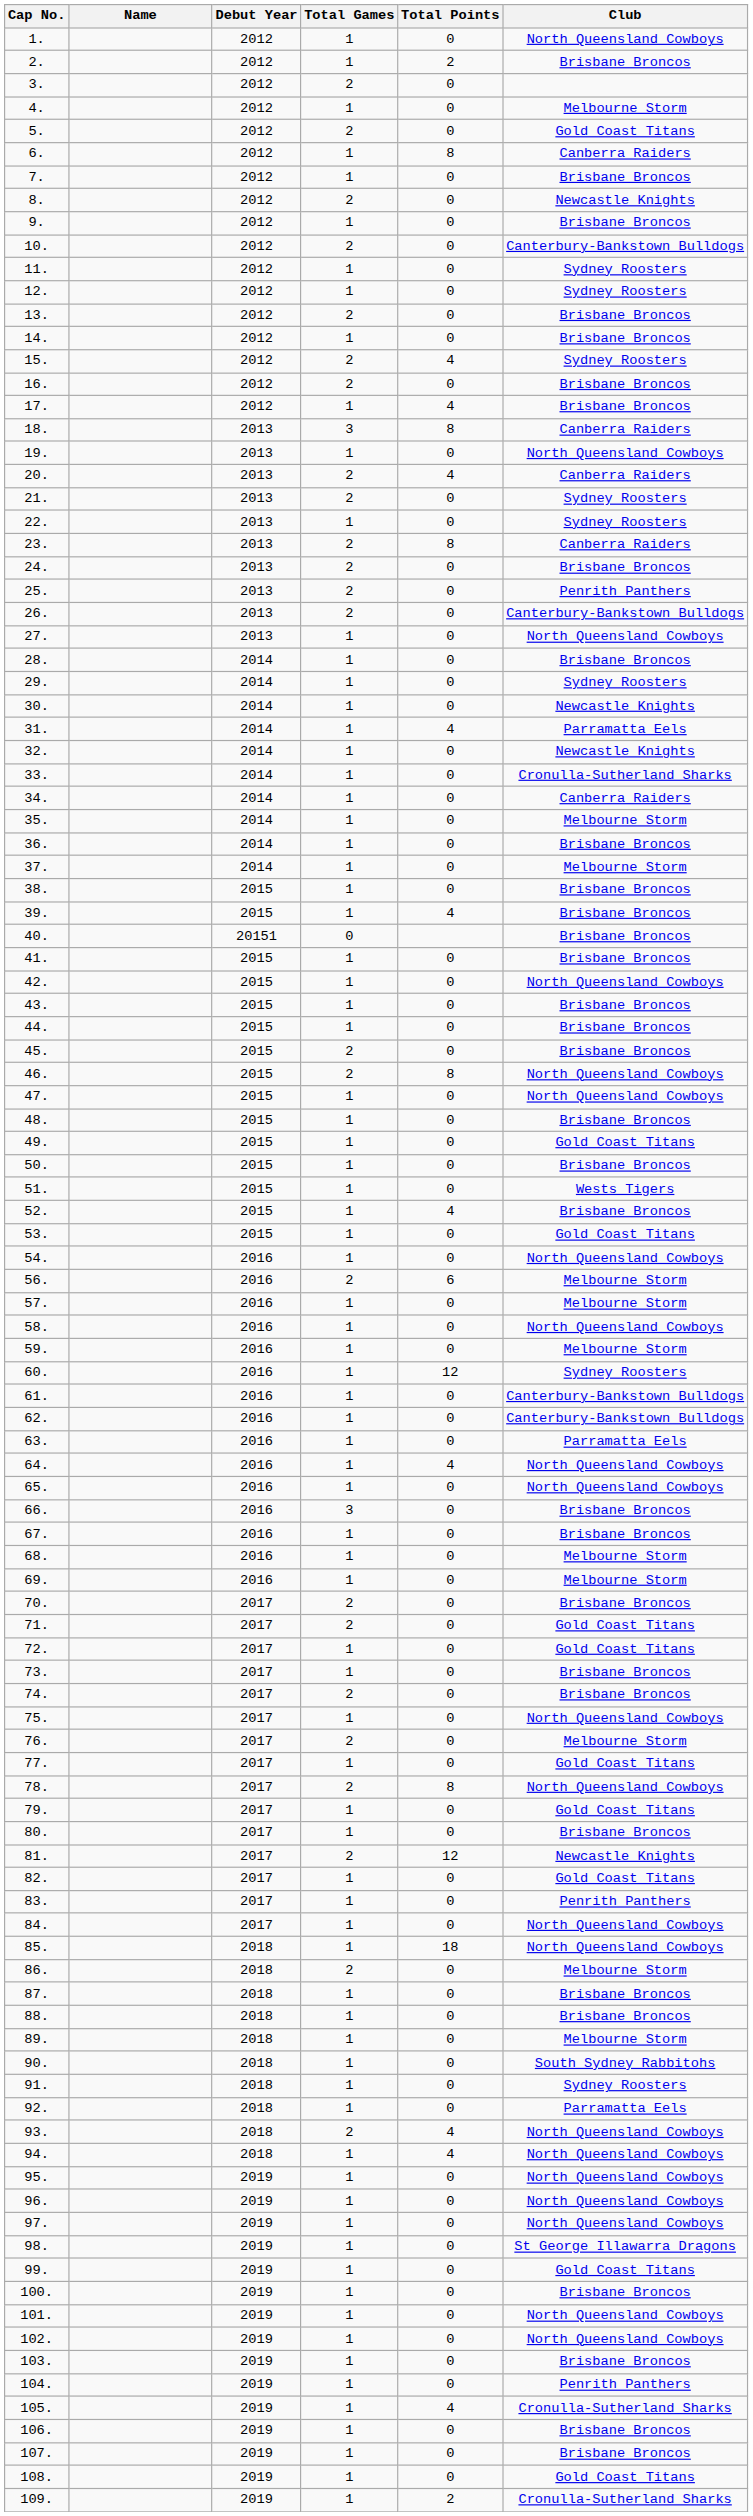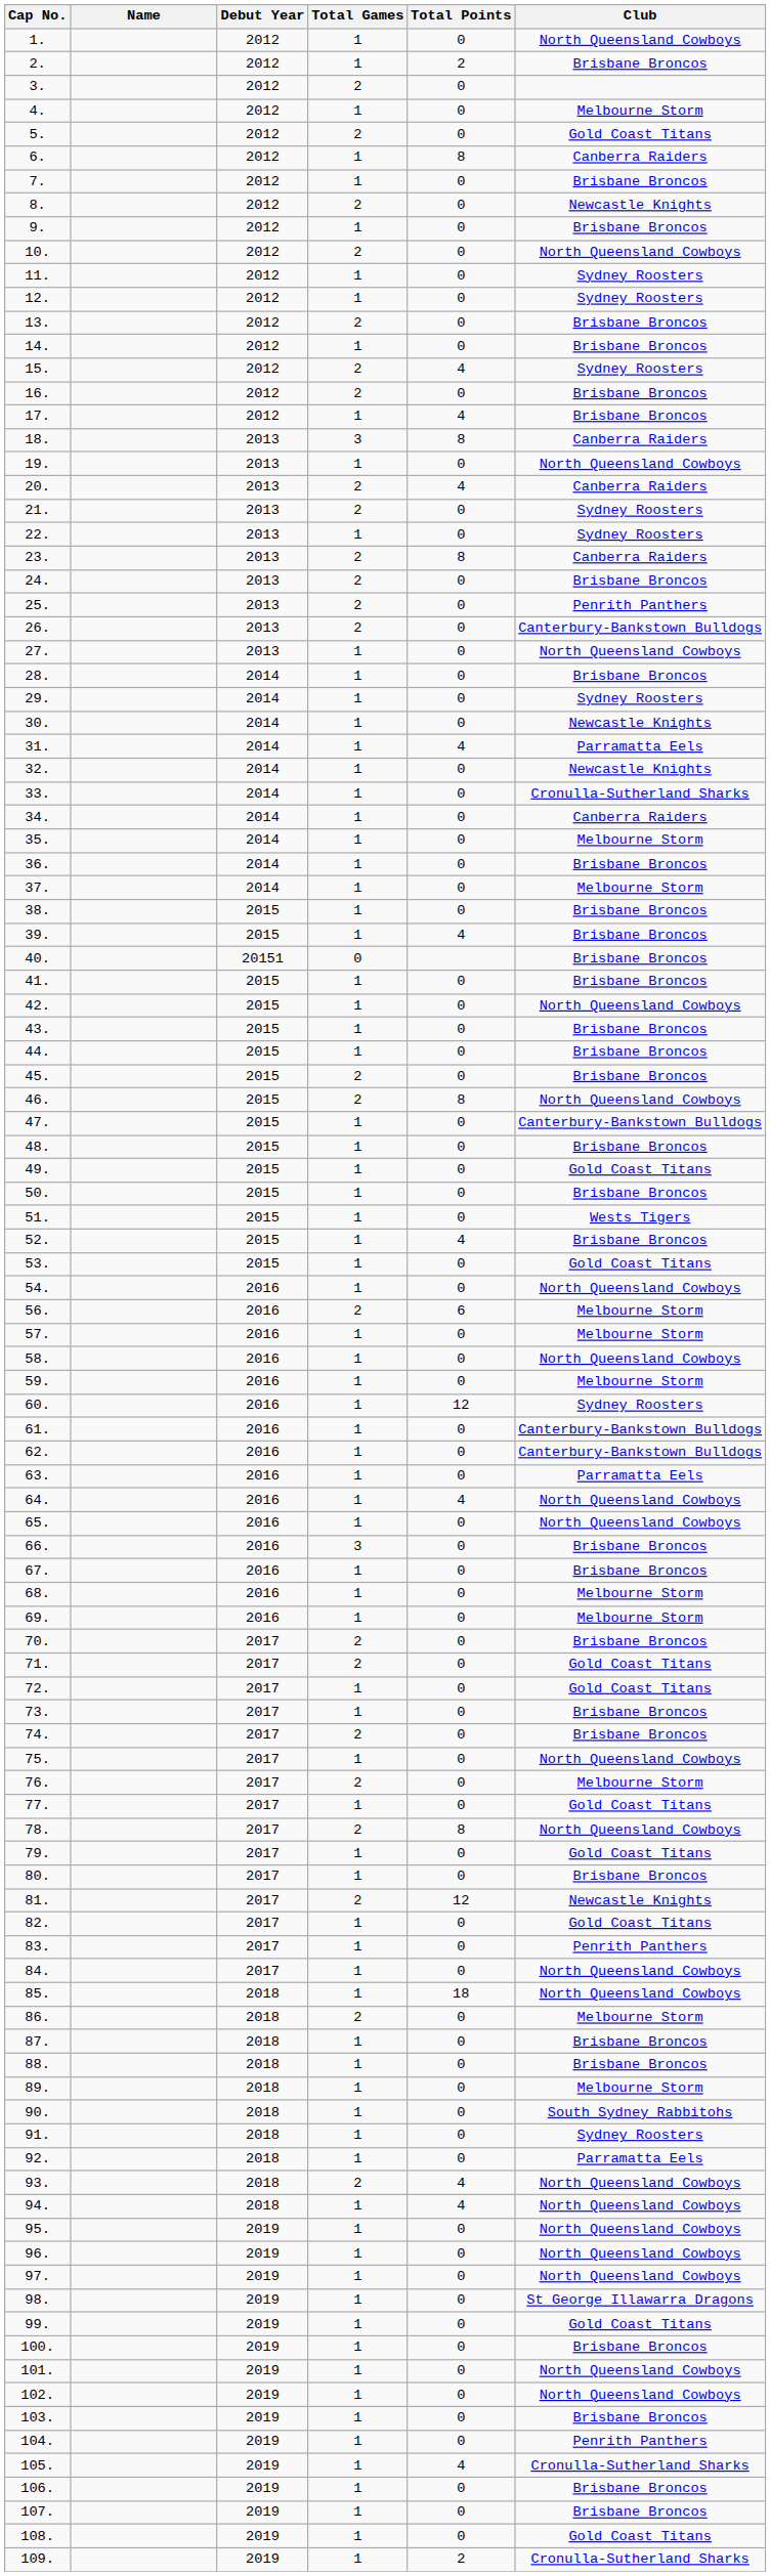10. | Club: Canterbury-Bankstown Bulldogs -> North Queensland Cowboys
47. | Club: North Queensland Cowboys -> Canterbury-Bankstown Bulldogs
